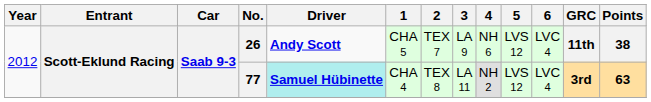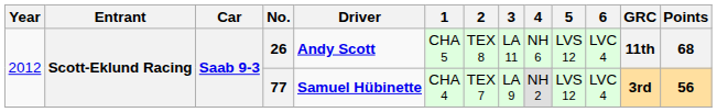26 | 2: TEX 7 -> TEX 8
26 | 3: LA 9 -> LA 11
26 | Points: 38 -> 68
77 | Driver: paleturquoise background -> no background
77 | 2: TEX 8 -> TEX 7
77 | 3: LA 11 -> LA 9
77 | Points: 63 -> 56
